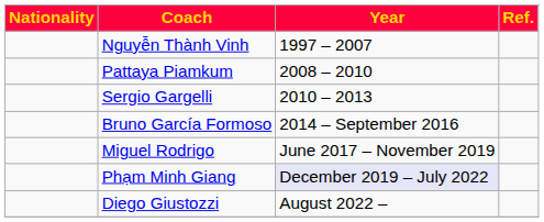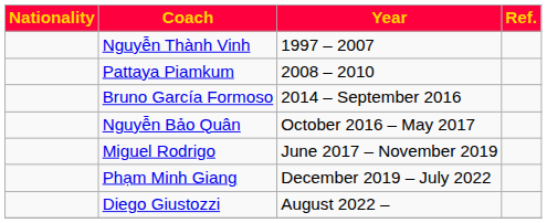- row: Sergio Gargelli | 2010 – 2013
+ row: Nguyễn Bảo Quân | October 2016 – May 2017
Phạm Minh Giang | Year: lavender background -> no background
